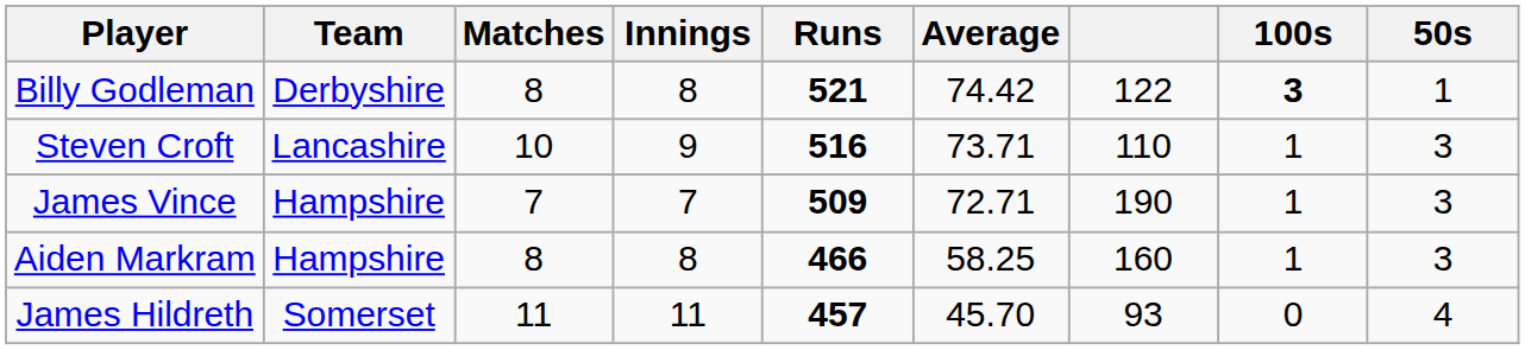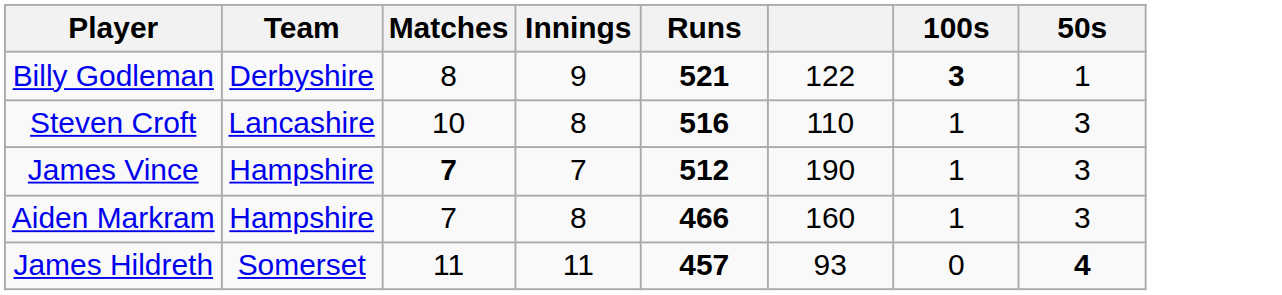- column: Average | 74.42 | 73.71 | 72.71 | 58.25 | 45.70
Billy Godleman | Innings: 8 -> 9
Steven Croft | Innings: 9 -> 8
James Vince | Matches: normal -> bold
James Vince | Runs: 509 -> 512
Aiden Markram | Matches: 8 -> 7
James Hildreth | 50s: normal -> bold
